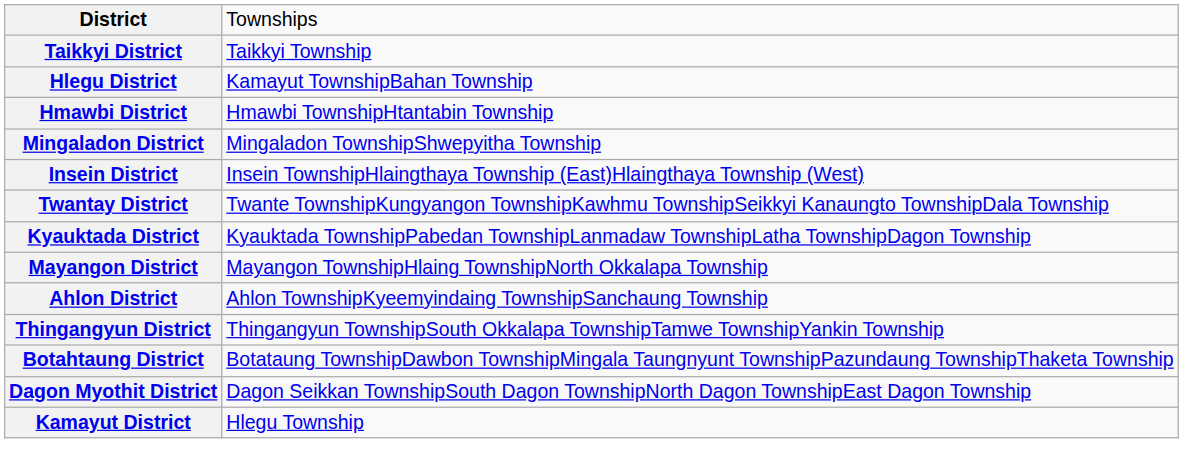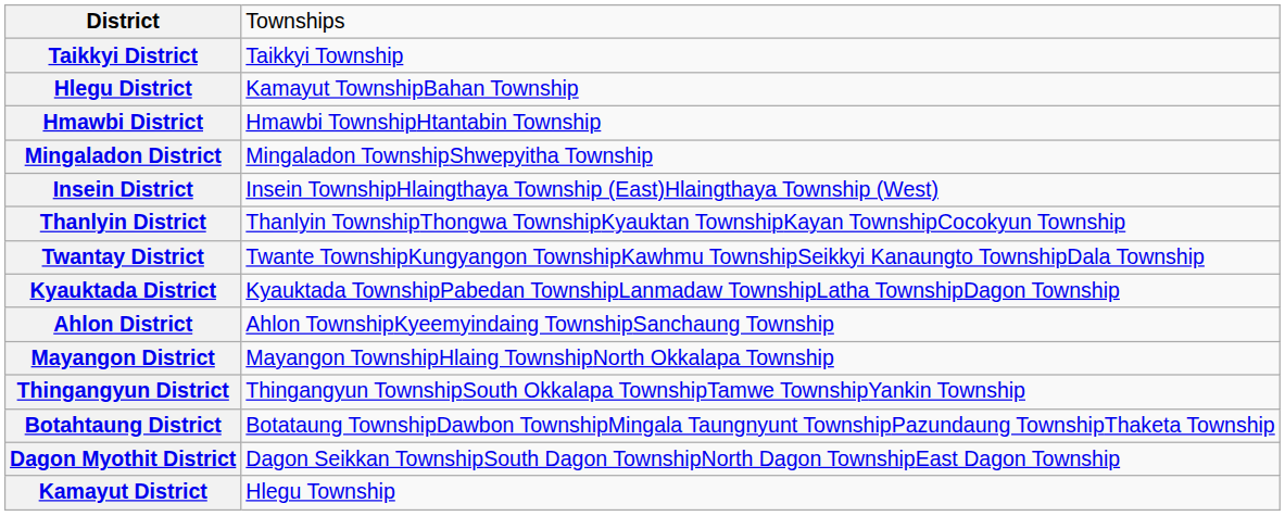+ row: Thanlyin District | Thanlyin TownshipThongwa TownshipKyauktan TownshipKayan TownshipCocokyun Township
rows swapped: Ahlon District <-> Mayangon District
